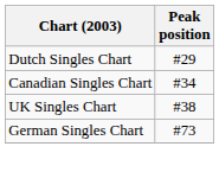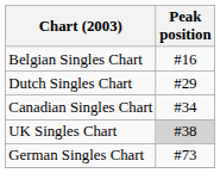+ row: Belgian Singles Chart | #16
UK Singles Chart | Peak position: no background -> lightgrey background
